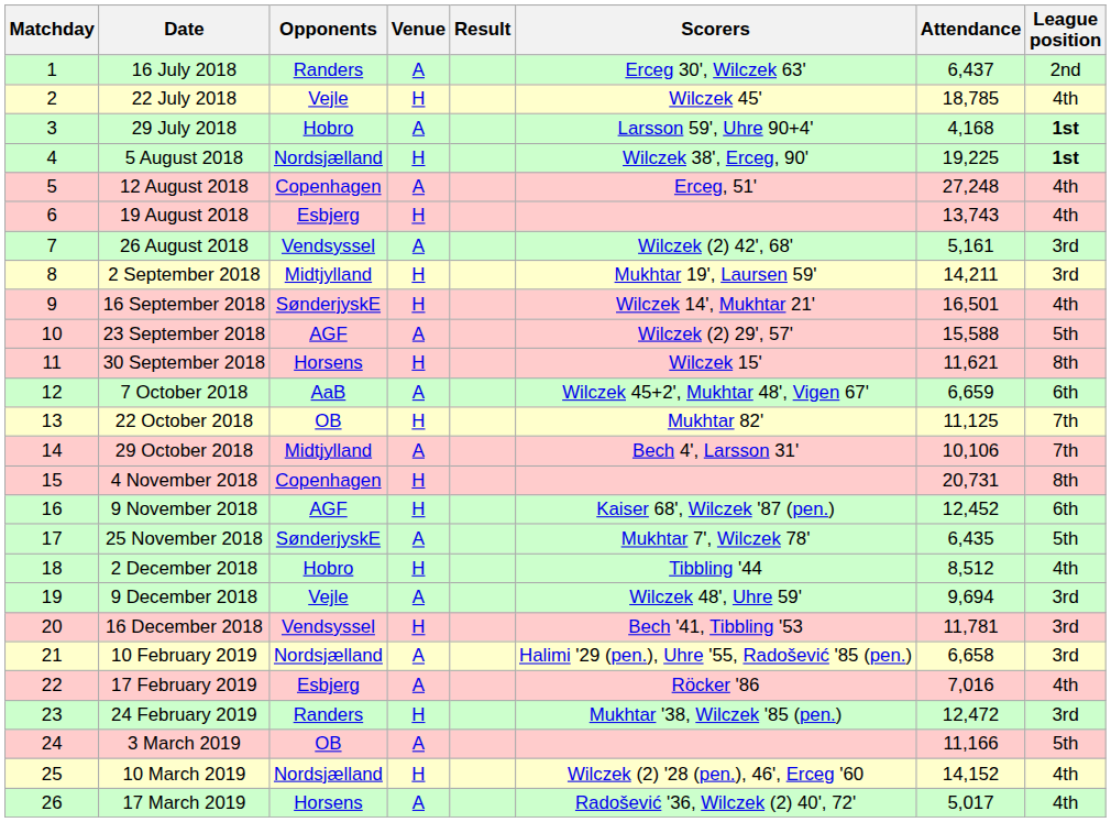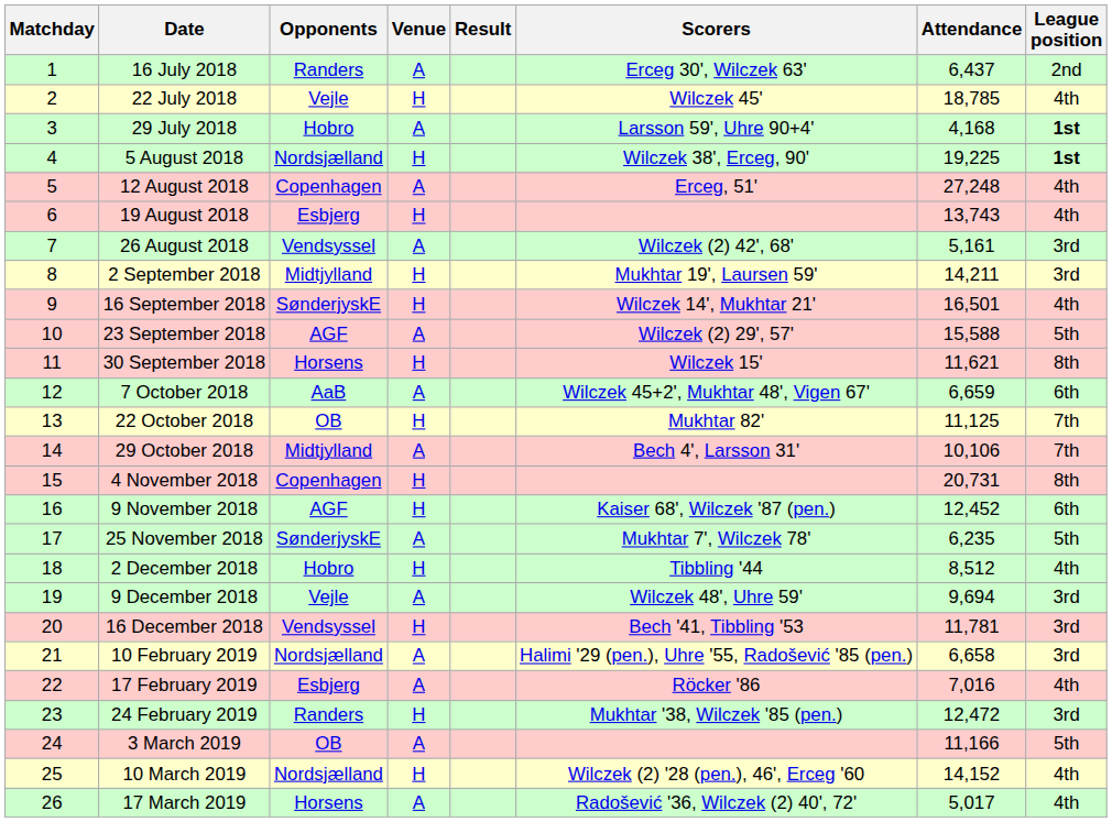25 November 2018 | Attendance: 6,435 -> 6,235
